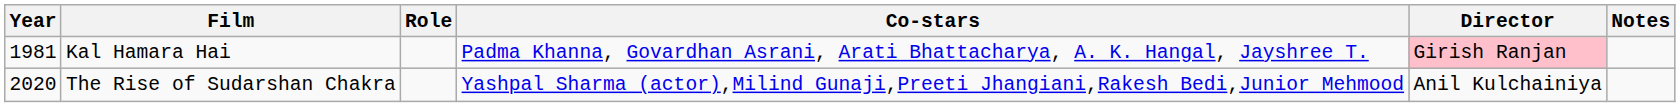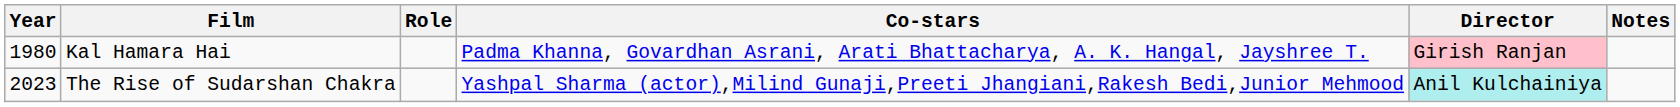Kal Hamara Hai | Year: 1981 -> 1980
The Rise of Sudarshan Chakra | Year: 2020 -> 2023
The Rise of Sudarshan Chakra | Director: no background -> paleturquoise background
